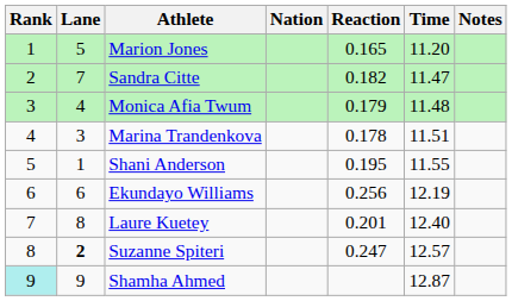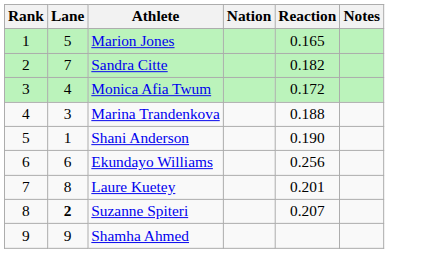- column: Time | 11.20 | 11.47 | 11.48 | 11.51 | 11.55 | 12.19 | 12.40 | 12.57 | 12.87
Monica Afia Twum | Reaction: 0.179 -> 0.172
Marina Trandenkova | Reaction: 0.178 -> 0.188
Shani Anderson | Reaction: 0.195 -> 0.190
Suzanne Spiteri | Reaction: 0.247 -> 0.207
Shamha Ahmed | Rank: paleturquoise background -> no background
